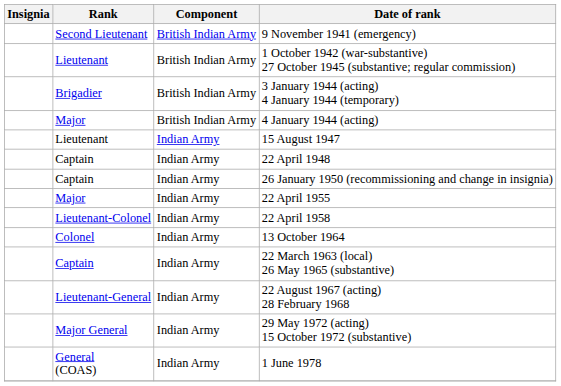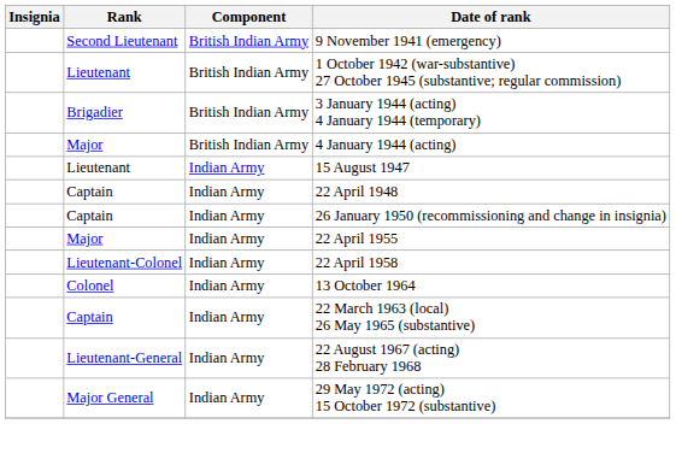- row: General (COAS) | Indian Army | 1 June 1978
